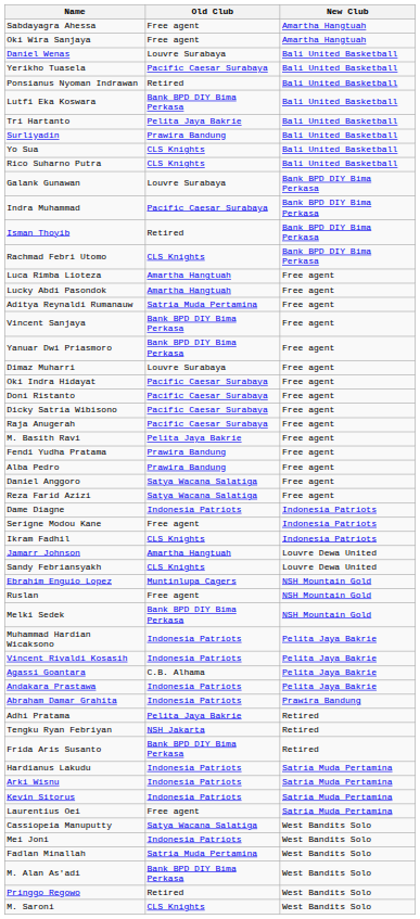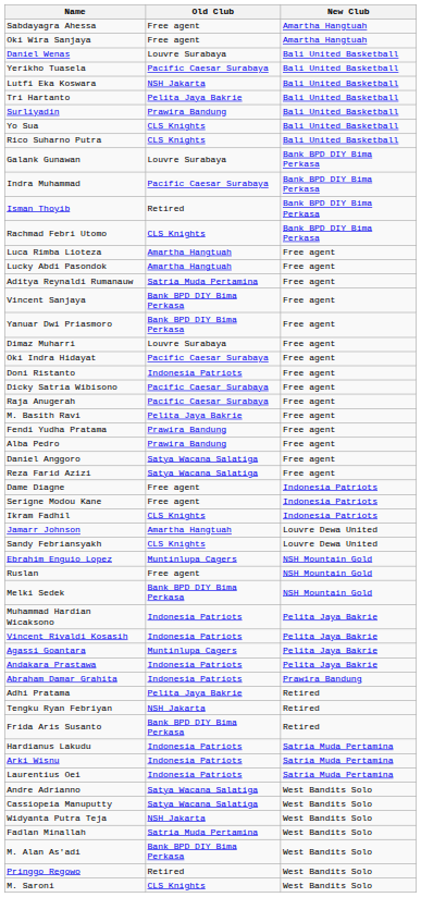- row: Ponsianus Nyoman Indrawan | Retired | Bali United Basketball
Lutfi Eka Koswara | Old Club: Bank BPD DIY Bima Perkasa -> NSH Jakarta
Doni Ristanto | Old Club: Pacific Caesar Surabaya -> Indonesia Patriots
Dame Diagne | Old Club: Indonesia Patriots -> Free agent
Agassi Goantara | Old Club: C.B. Alhama -> Muntinlupa Cagers
- row: Kevin Sitorus | Indonesia Patriots | Satria Muda Pertamina
Laurentius Oei | Old Club: Free agent -> Indonesia Patriots
+ row: Andre Adrianno | Satya Wacana Salatiga | West Bandits Solo
+ row: Widyanta Putra Teja | NSH Jakarta | West Bandits Solo
- row: Mei Joni | Indonesia Patriots | West Bandits Solo
